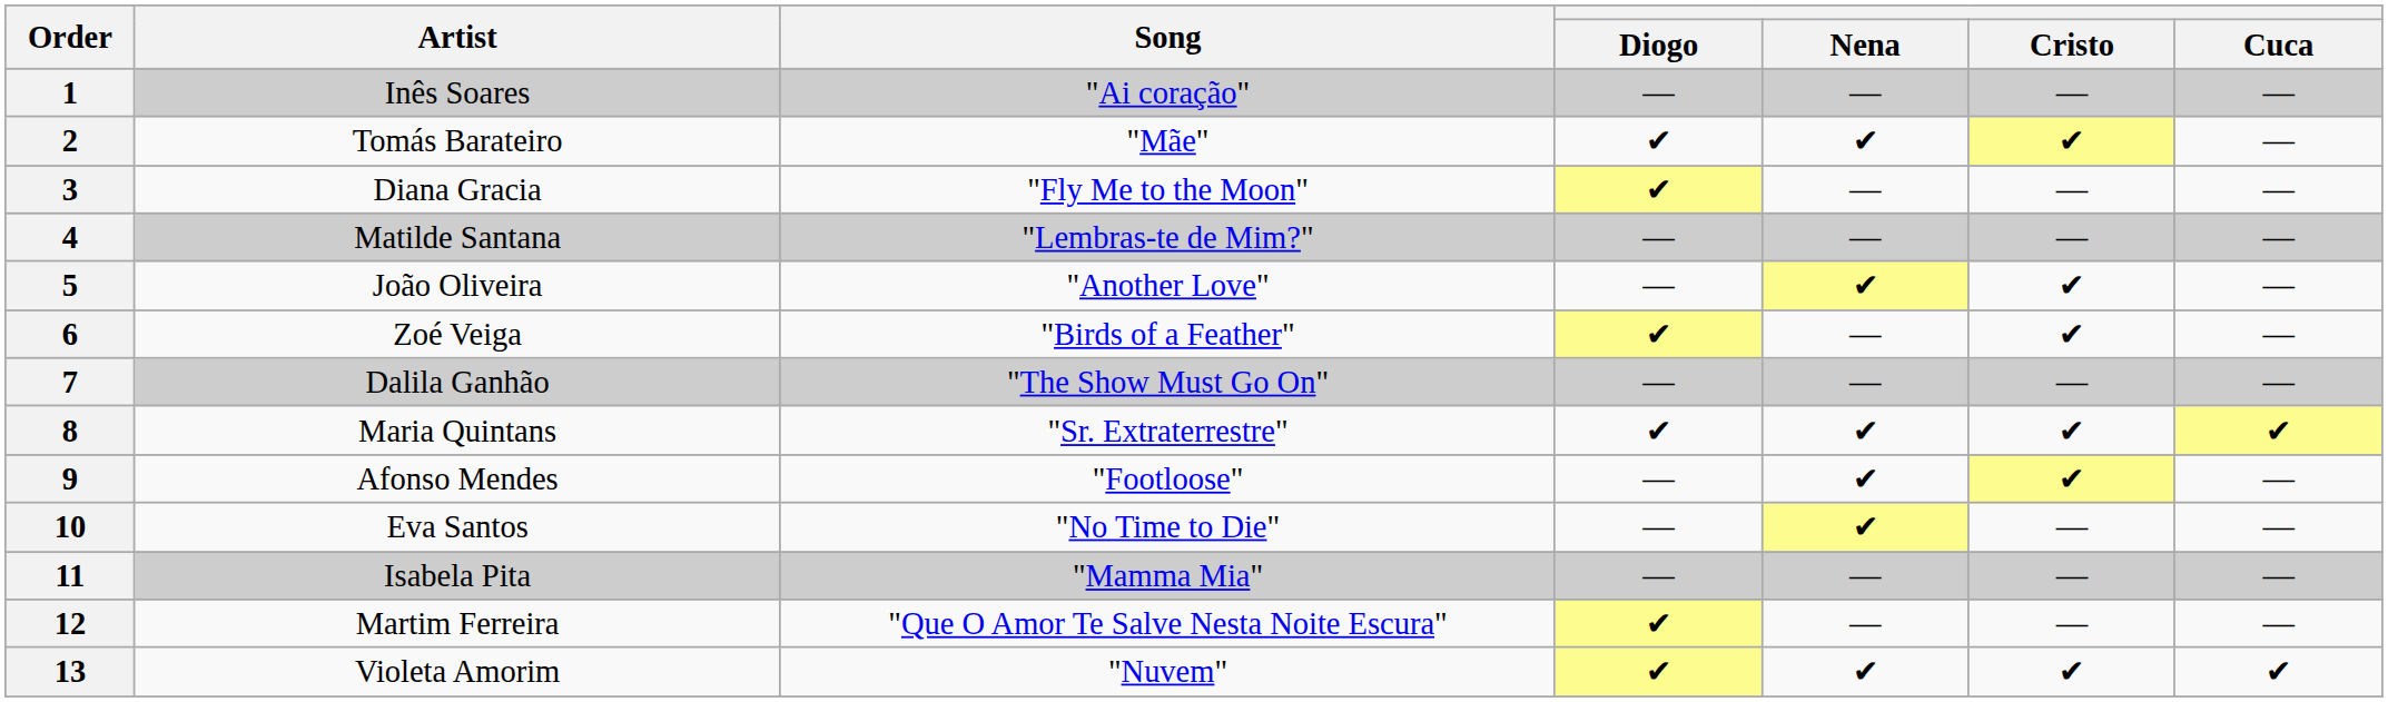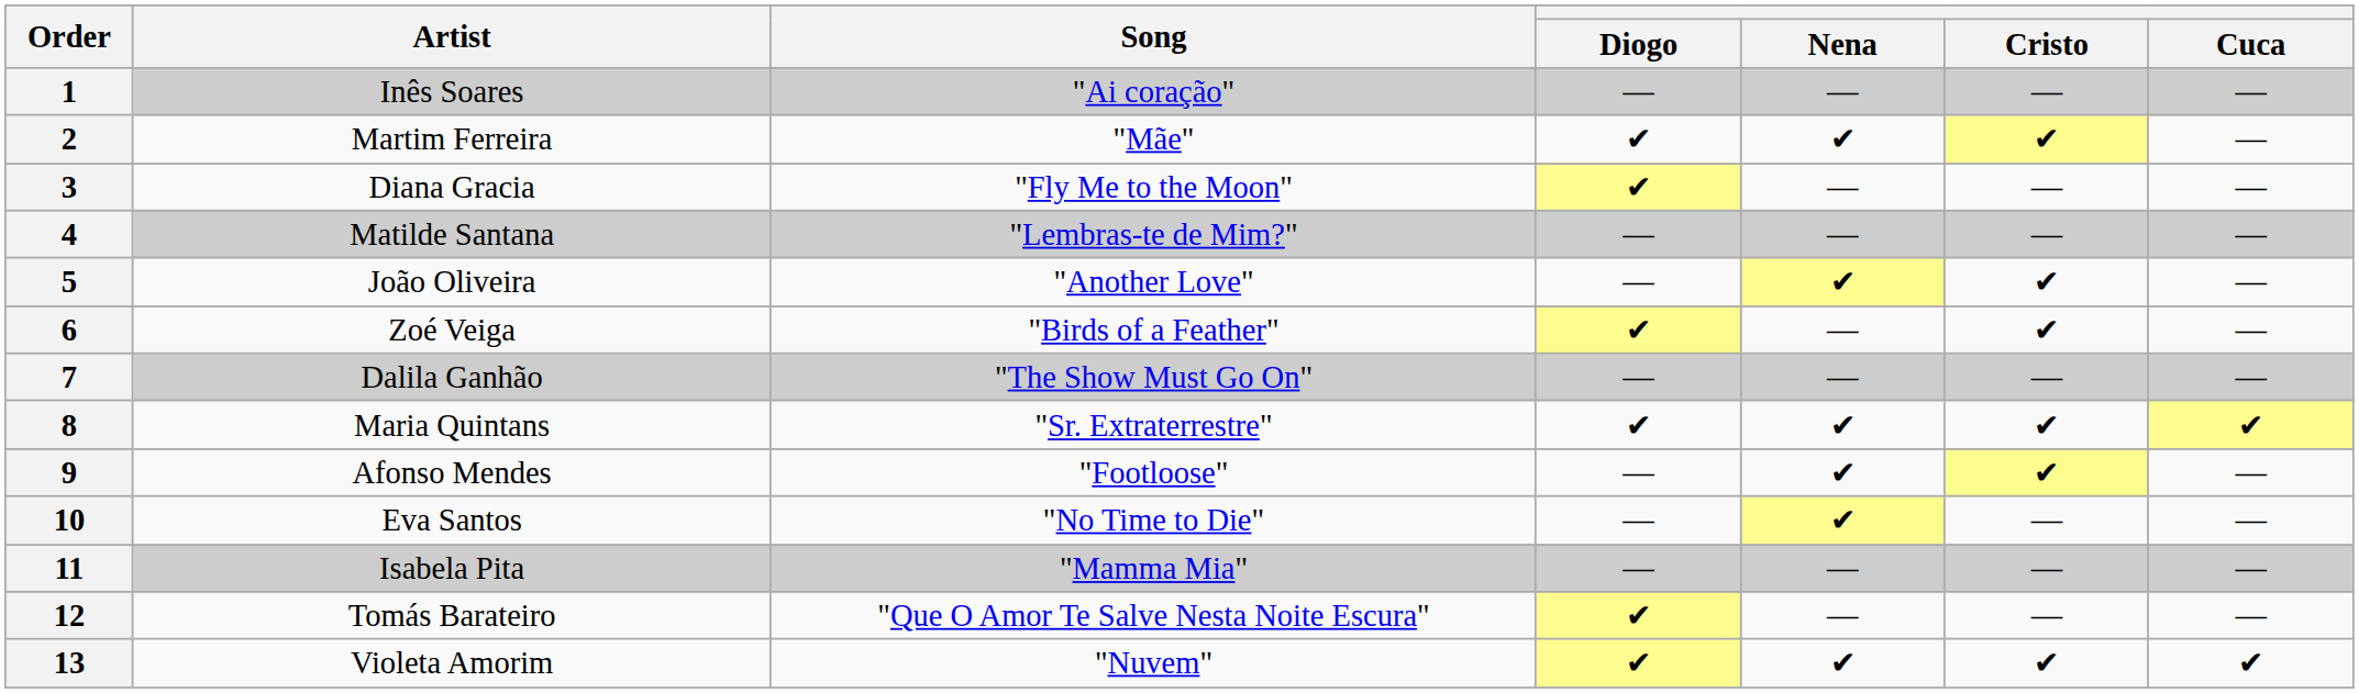2 | Artist: Tomás Barateiro -> Martim Ferreira
12 | Artist: Martim Ferreira -> Tomás Barateiro
